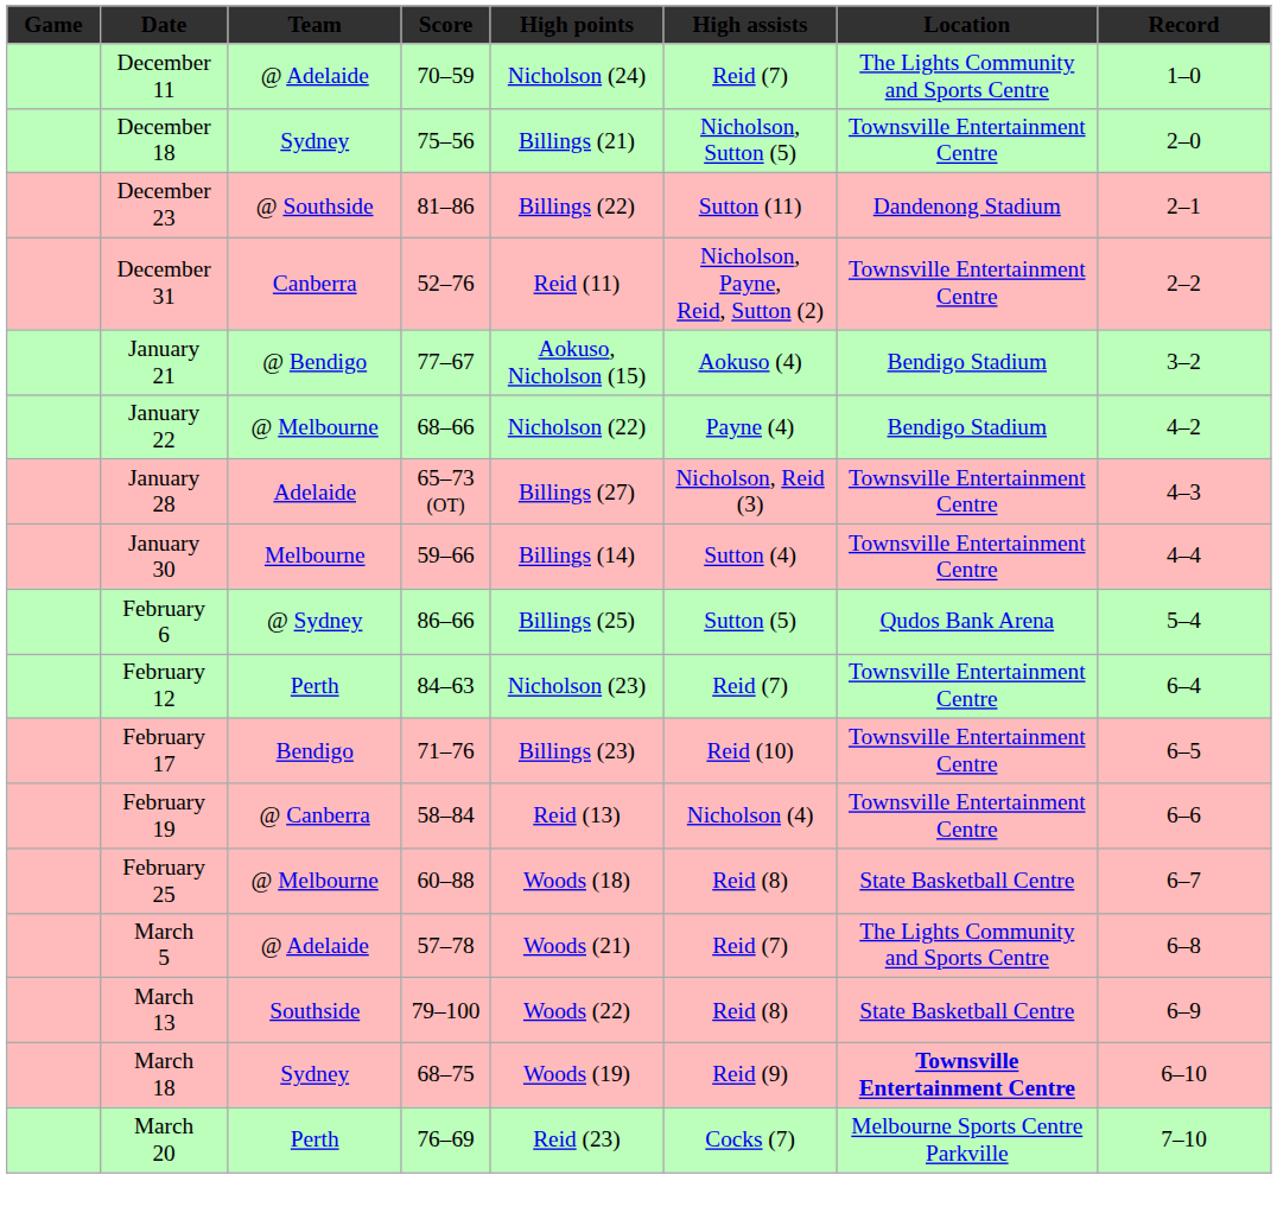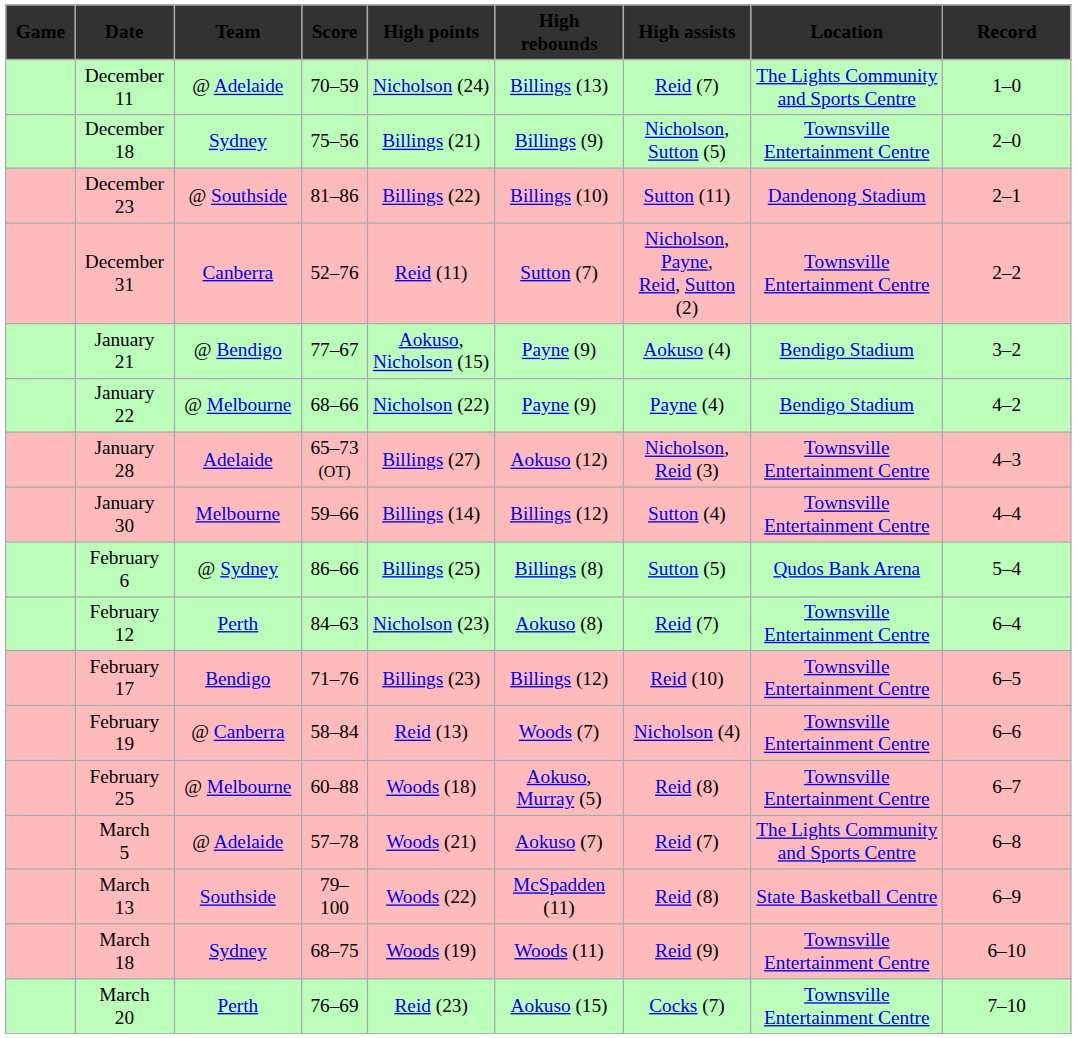+ column: High rebounds | Billings (13) | Billings (9) | Billings (10) | Sutton (7) | Payne (9) | Payne (9) | Aokuso (12) | Billings (12) | Billings (8) | Aokuso (8) | Billings (12) | Woods (7) | Aokuso, Murray (5) | Aokuso (7) | McSpadden (11) | Woods (11) | Aokuso (15)
February 25 | Location: State Basketball Centre -> Townsville Entertainment Centre
March 18 | Location: bold -> normal
March 20 | Location: Melbourne Sports Centre Parkville -> Townsville Entertainment Centre
